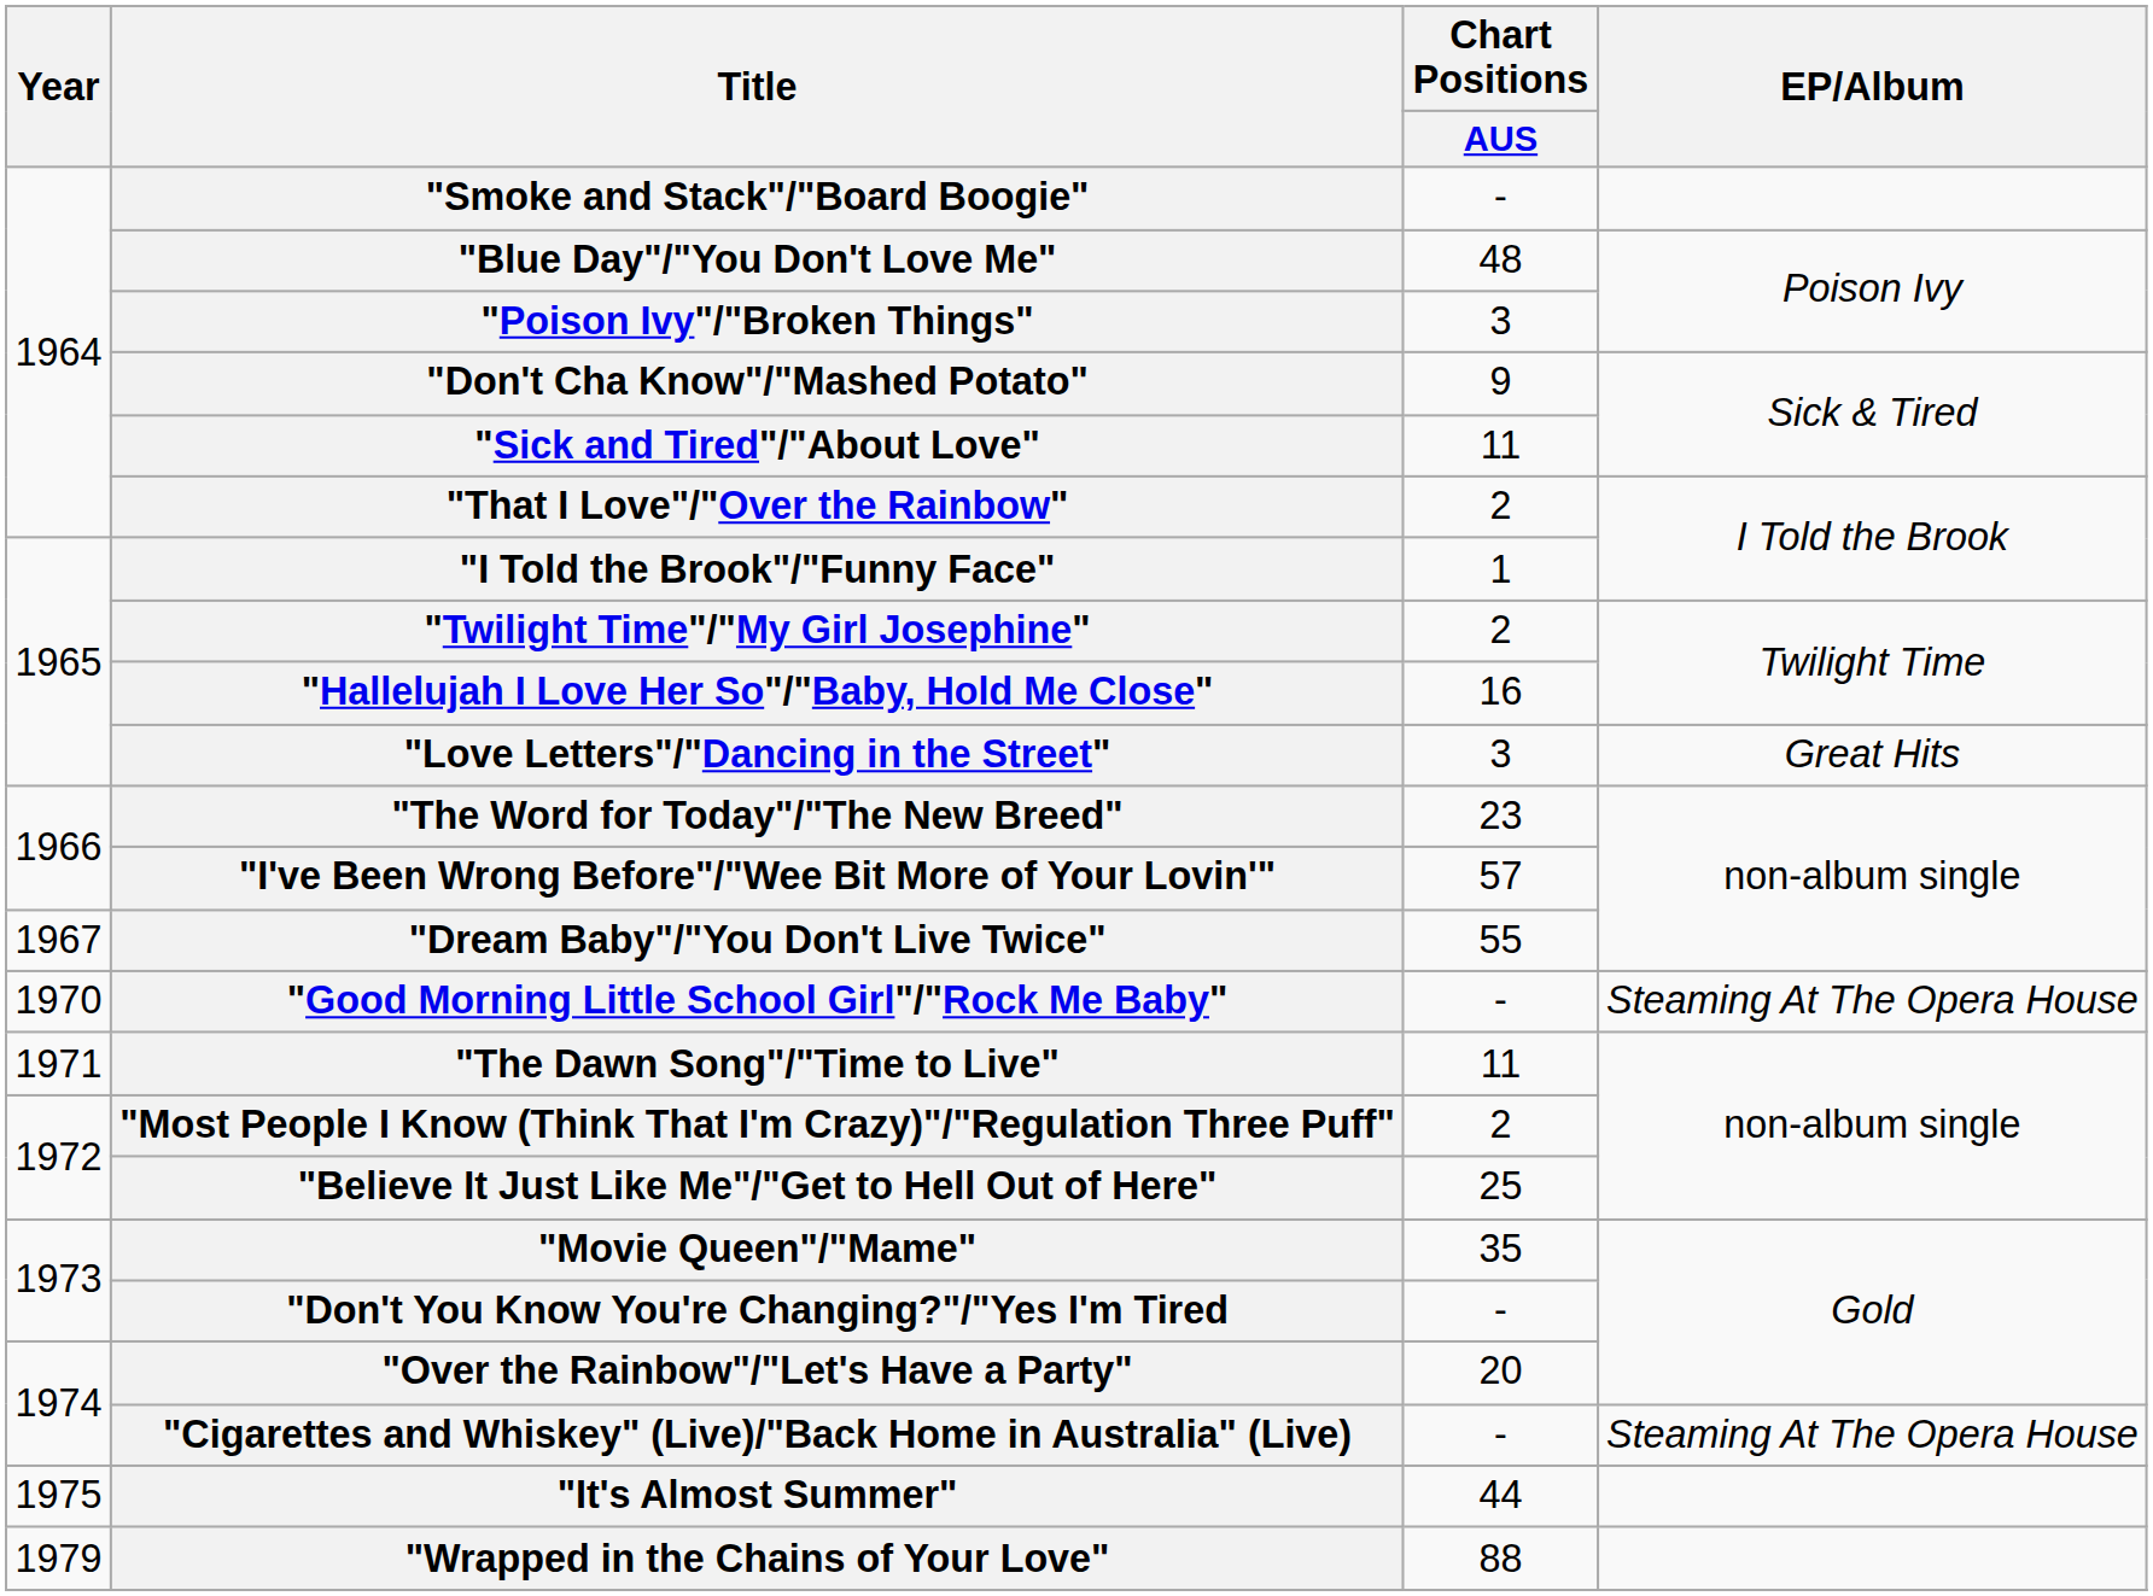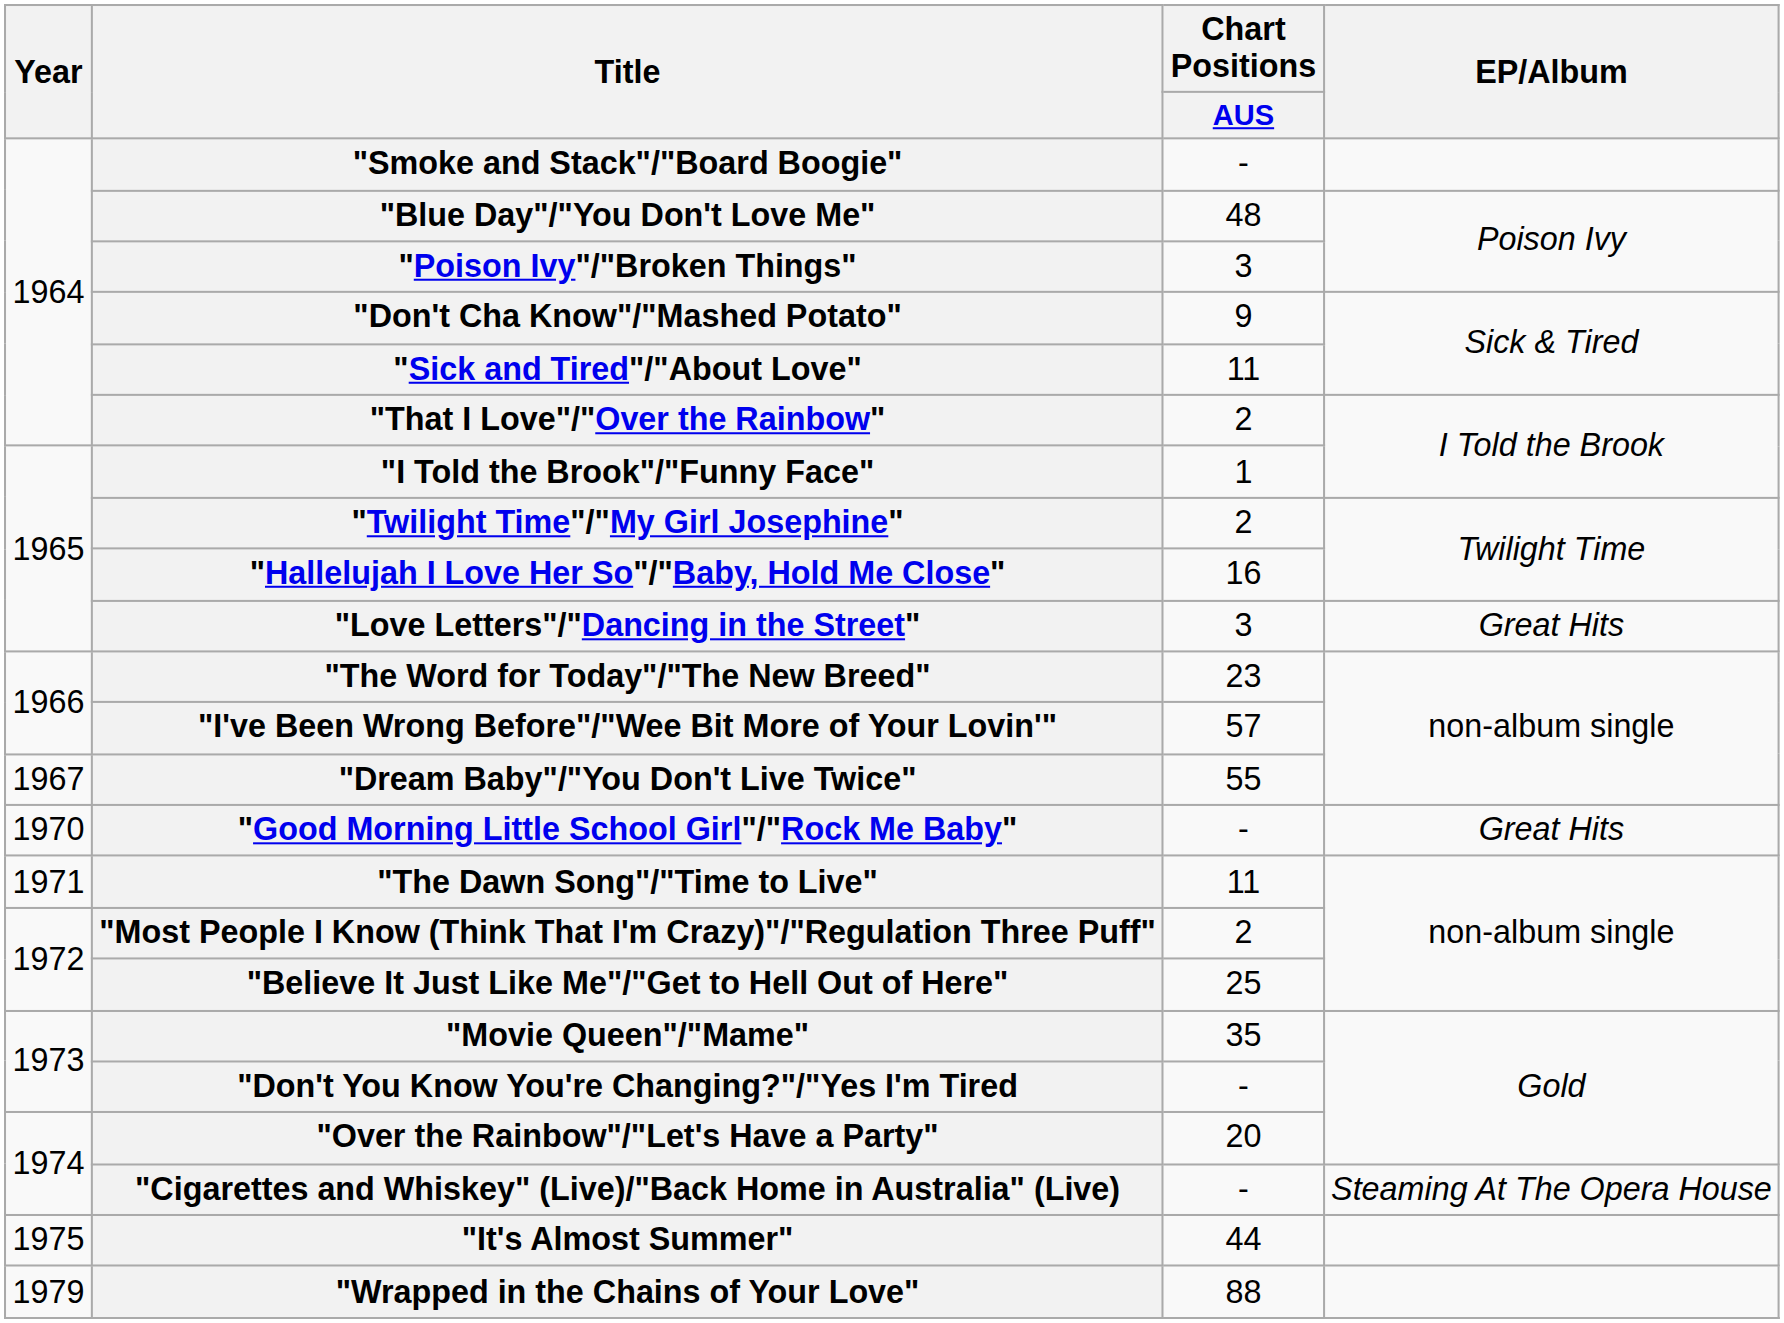"Good Morning Little School Girl"/"Rock Me Baby" | EP/Album: Steaming At The Opera House -> Great Hits
